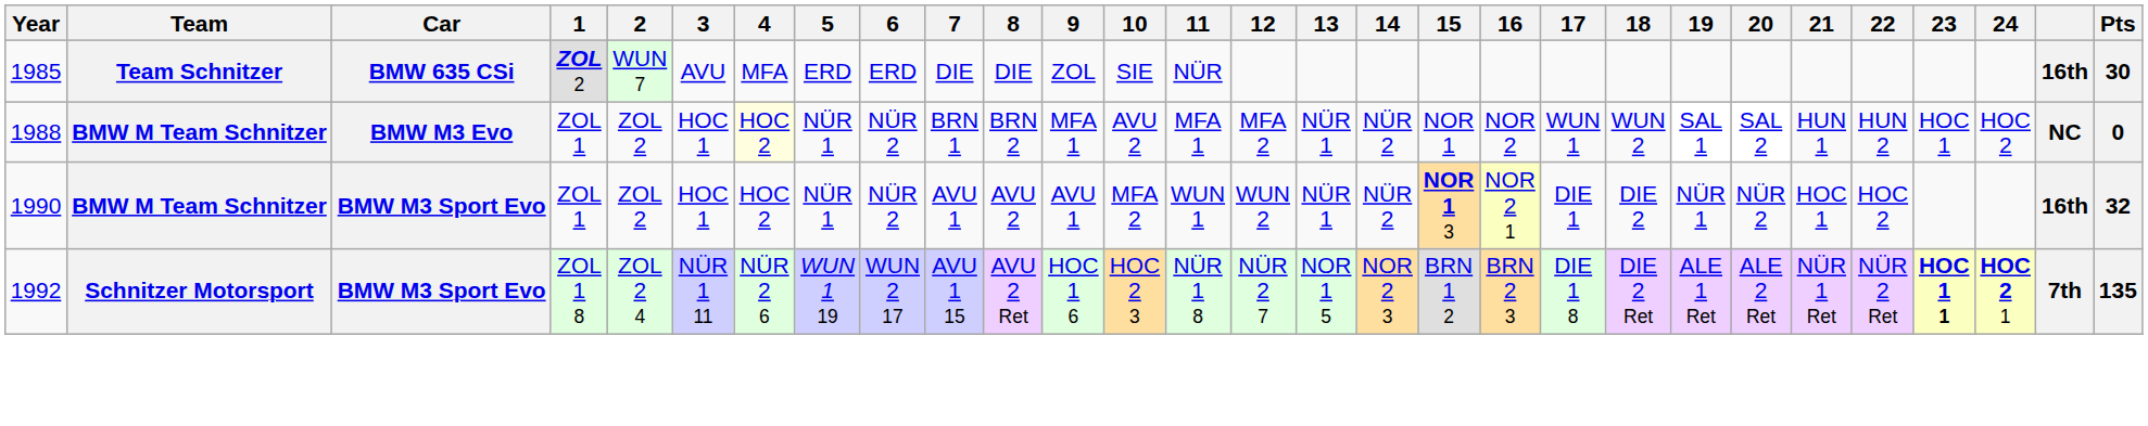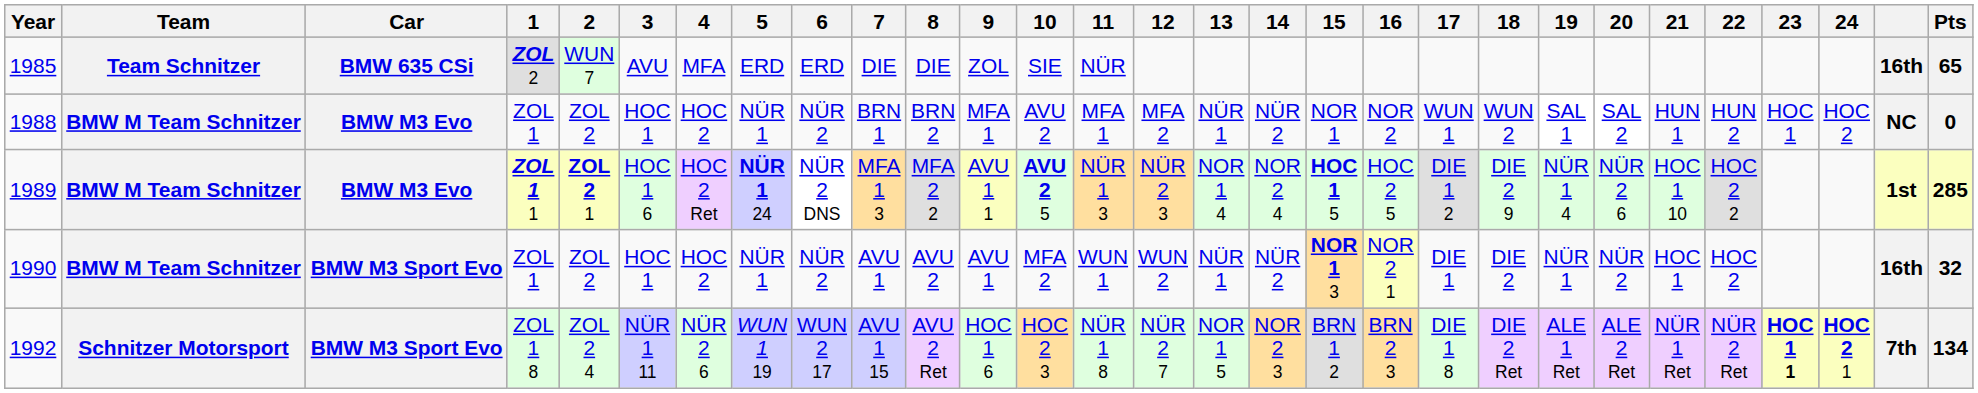1985 | Pts: 30 -> 65
1988 | 4: lightyellow background -> no background
+ row: 1989 | BMW M Team Schnitzer | BMW M3 Evo | ZOL 1 1 | ZOL 2 1 | HOC 1 6 | HOC 2 Ret | NÜR 1 24 | NÜR 2 DNS | MFA 1 3 | MFA 2 2 | AVU 1 1 | AVU 2 5 | NÜR 1 3 | NÜR 2 3 | NOR 1 4 | NOR 2 4 | HOC 1 5 | HOC 2 5 | DIE 1 2 | DIE 2 9 | NÜR 1 4 | NÜR 2 6 | HOC 1 10 | HOC 2 2 | 1st | 285
1992 | Pts: 135 -> 134
